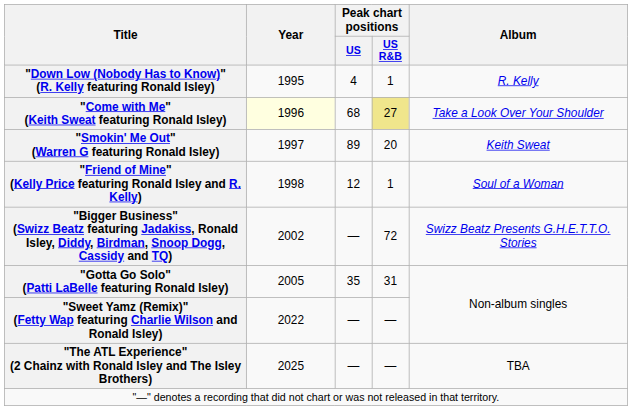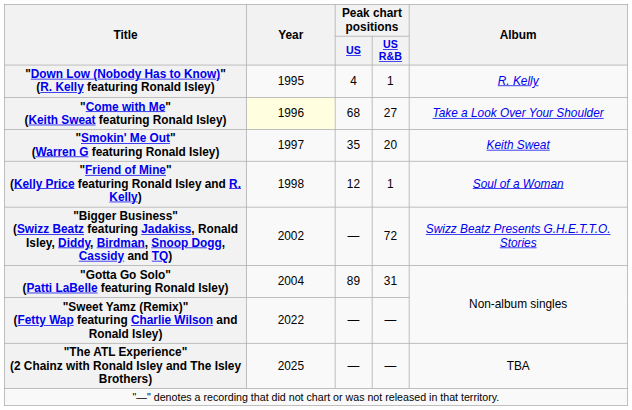"Come with Me" (Keith Sweat featuring Ronald Isley) | Peak chart positions / US R&B: khaki background -> no background
"Smokin' Me Out" (Warren G featuring Ronald Isley) | Peak chart positions / US: 89 -> 35
"Gotta Go Solo" (Patti LaBelle featuring Ronald Isley) | Year: 2005 -> 2004
"Gotta Go Solo" (Patti LaBelle featuring Ronald Isley) | Peak chart positions / US: 35 -> 89
